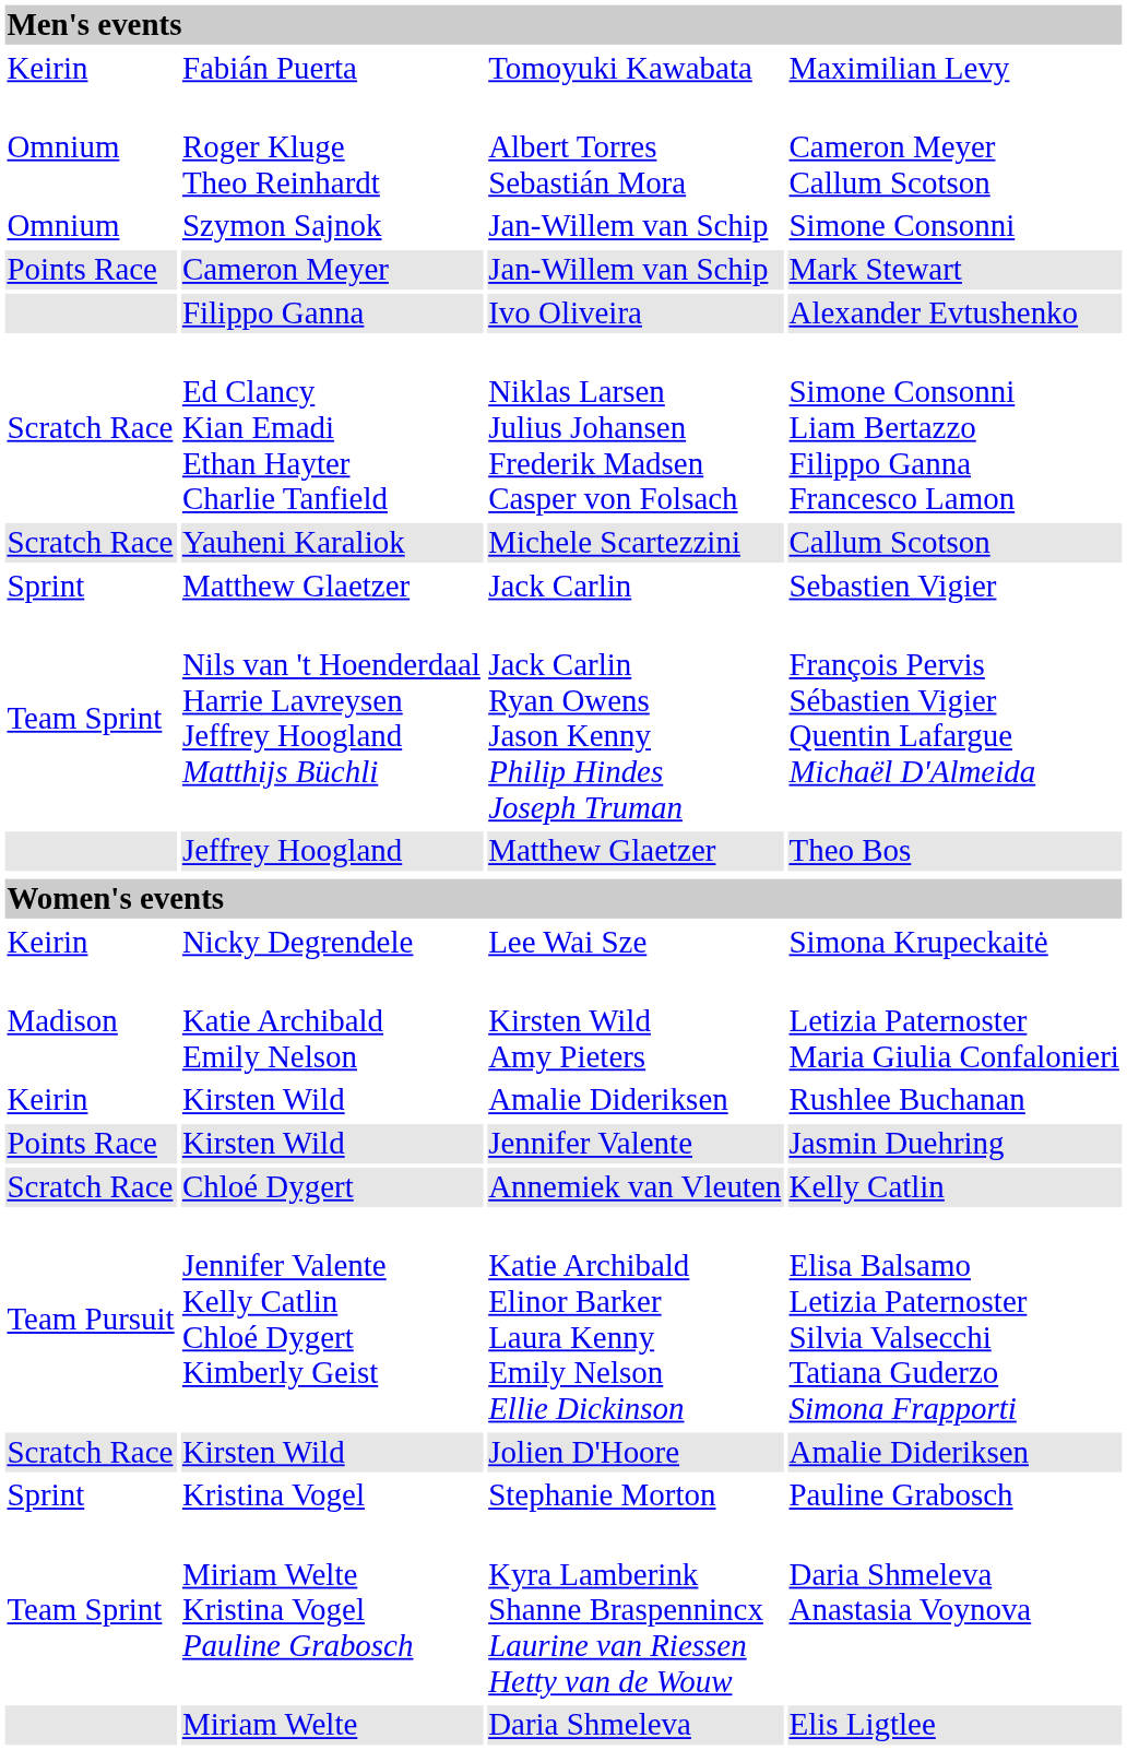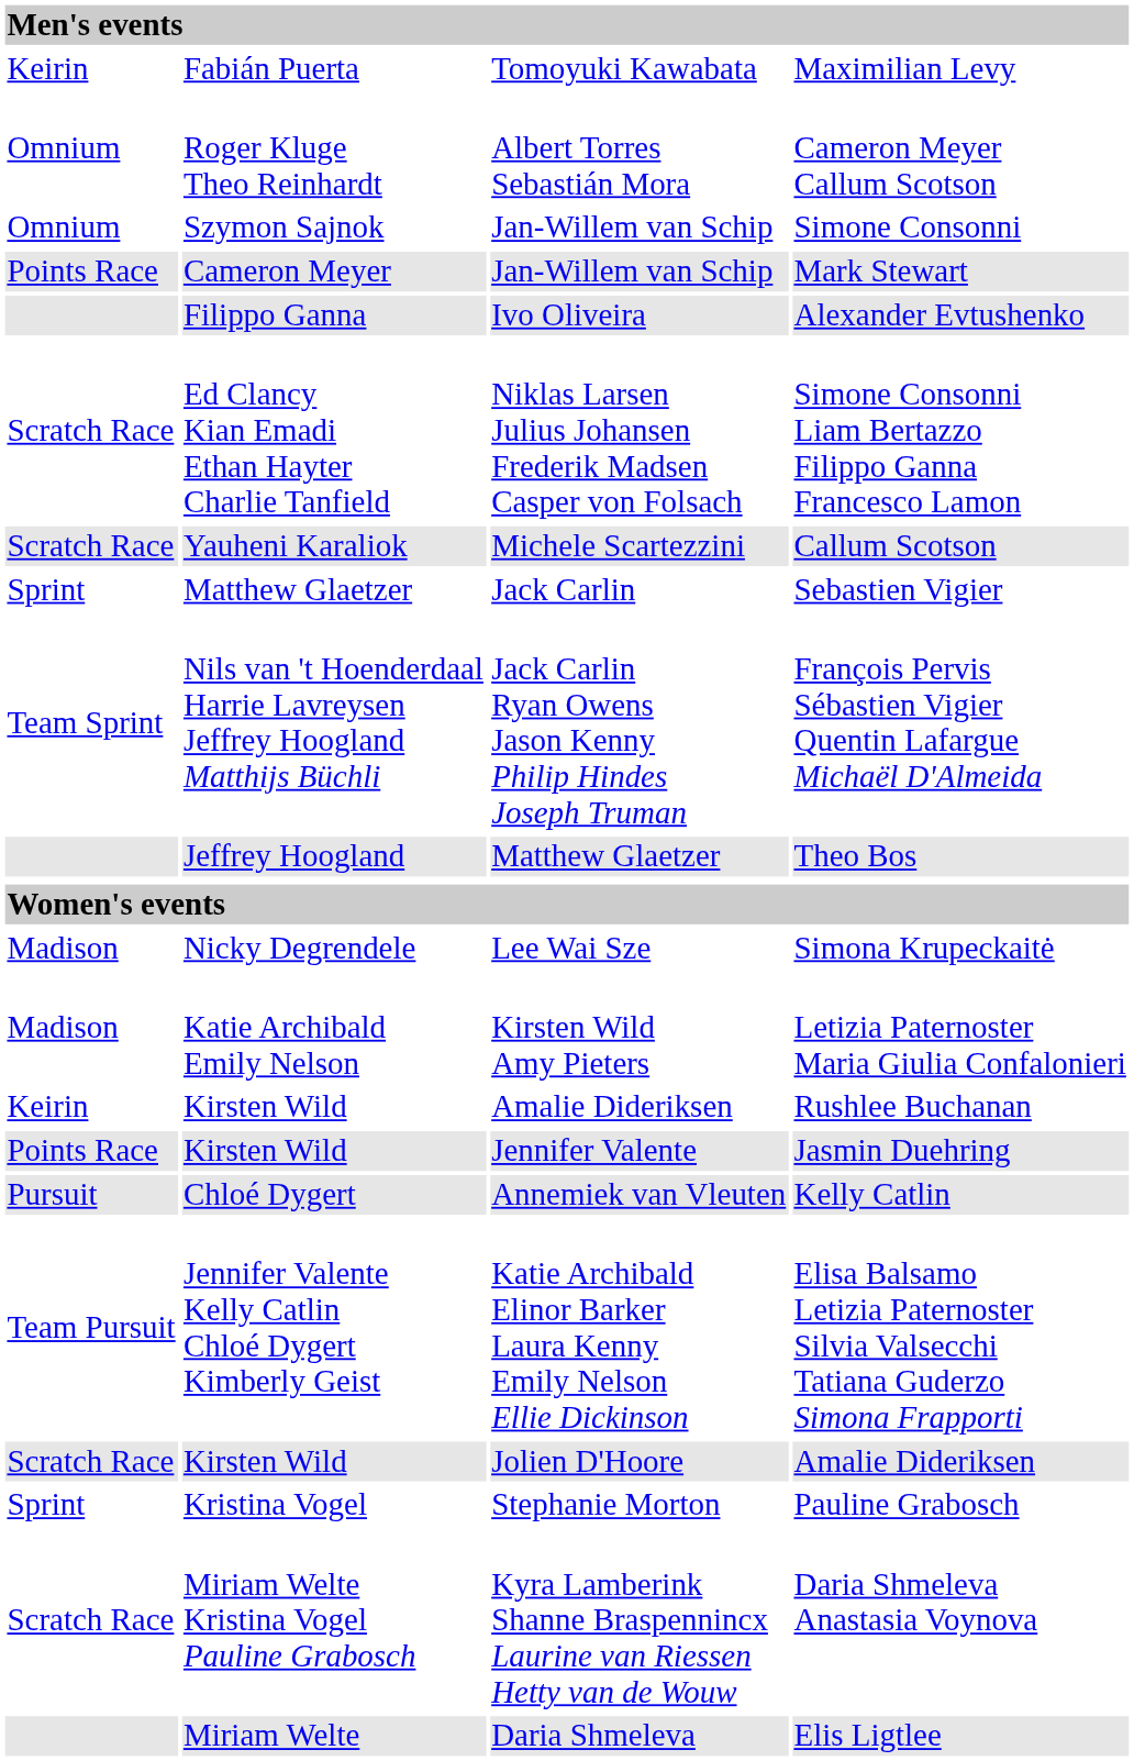Simona Krupeckaitė | column 1: Keirin -> Madison
Kelly Catlin | column 1: Scratch Race -> Pursuit
Daria Shmeleva Anastasia Voynova | column 1: Team Sprint -> Scratch Race
